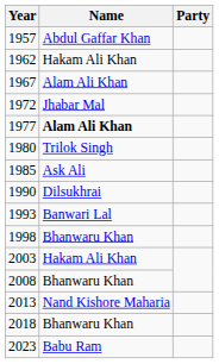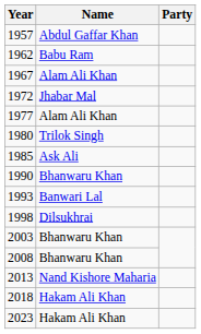1962 | Name: Hakam Ali Khan -> Babu Ram
1977 | Name: bold -> normal
1990 | Name: Dilsukhrai -> Bhanwaru Khan
1998 | Name: Bhanwaru Khan -> Dilsukhrai
2003 | Name: Hakam Ali Khan -> Bhanwaru Khan
2018 | Name: Bhanwaru Khan -> Hakam Ali Khan
2023 | Name: Babu Ram -> Hakam Ali Khan
